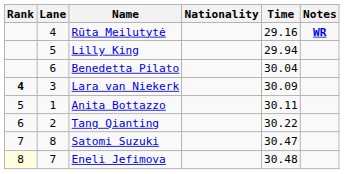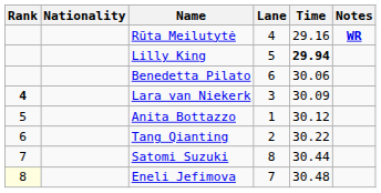columns swapped: Lane <-> Nationality
Lilly King | Time: normal -> bold
Benedetta Pilato | Time: 30.04 -> 30.06
Anita Bottazzo | Time: 30.11 -> 30.12
Satomi Suzuki | Time: 30.47 -> 30.44
